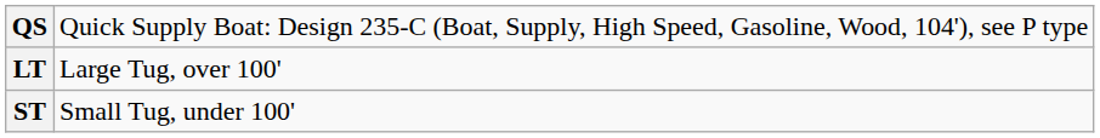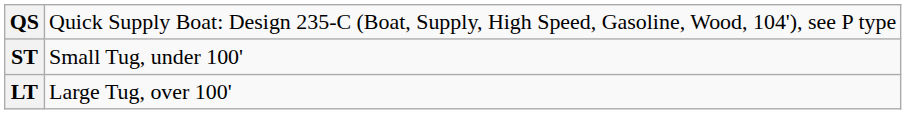rows swapped: ST <-> LT
